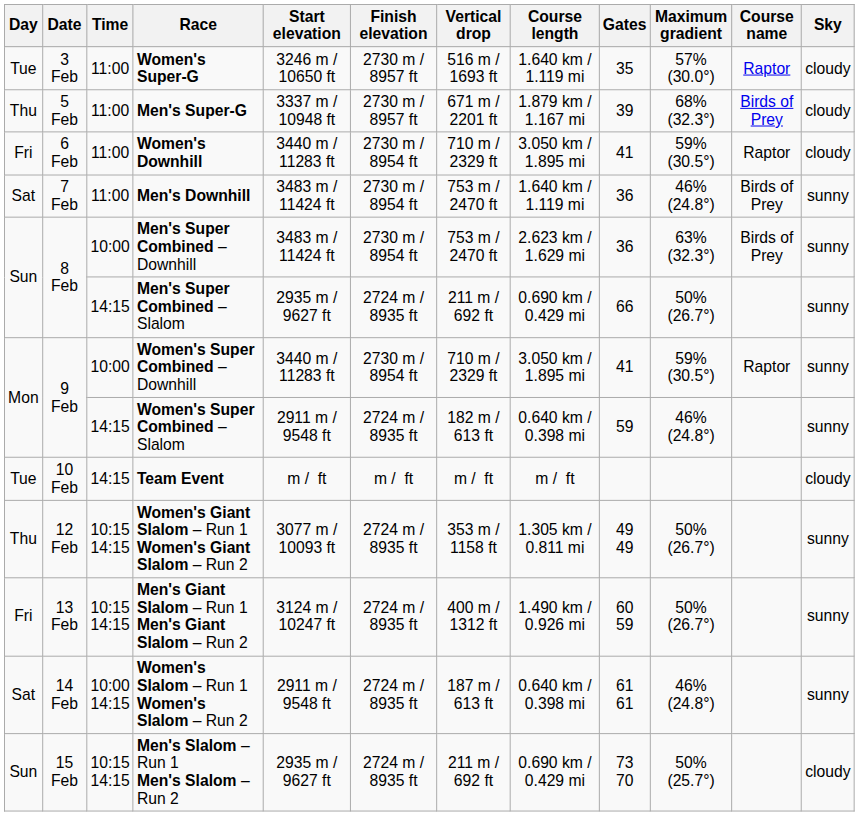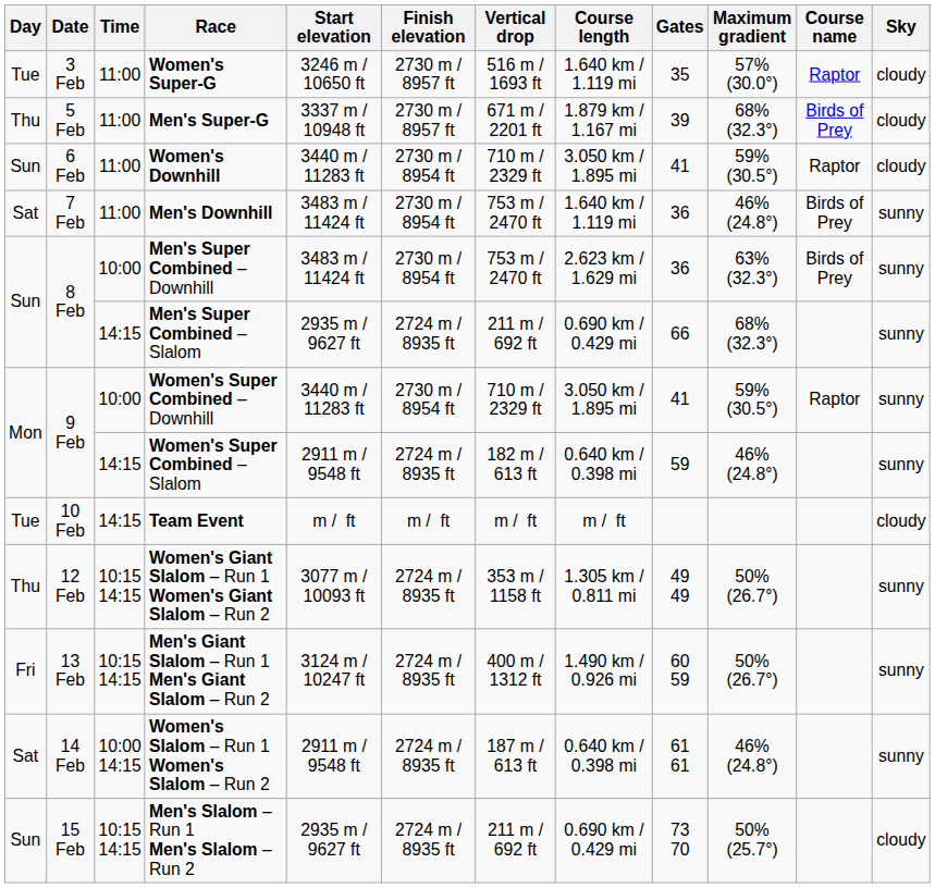Women's Downhill | Day: Fri -> Sun
Men's Super Combined – Slalom | Maximum gradient: 50% (26.7°) -> 68% (32.3°)
